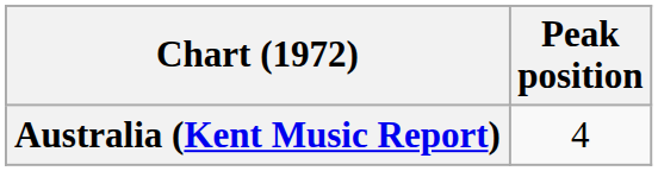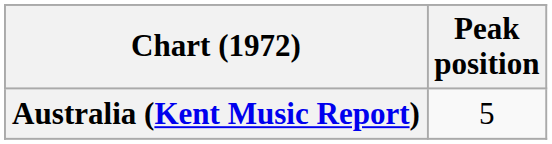Australia (Kent Music Report) | Peak position: 4 -> 5
